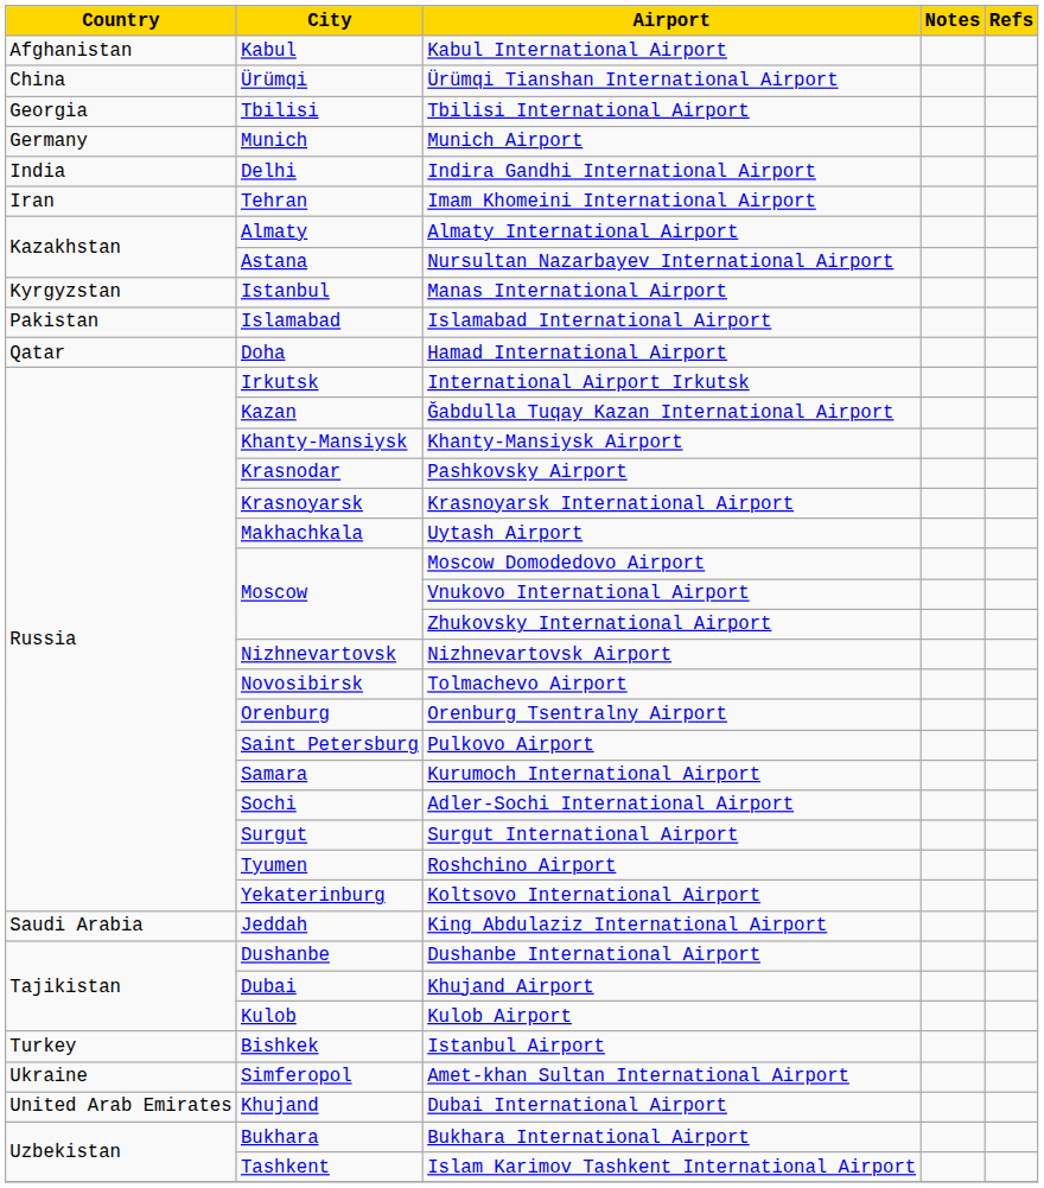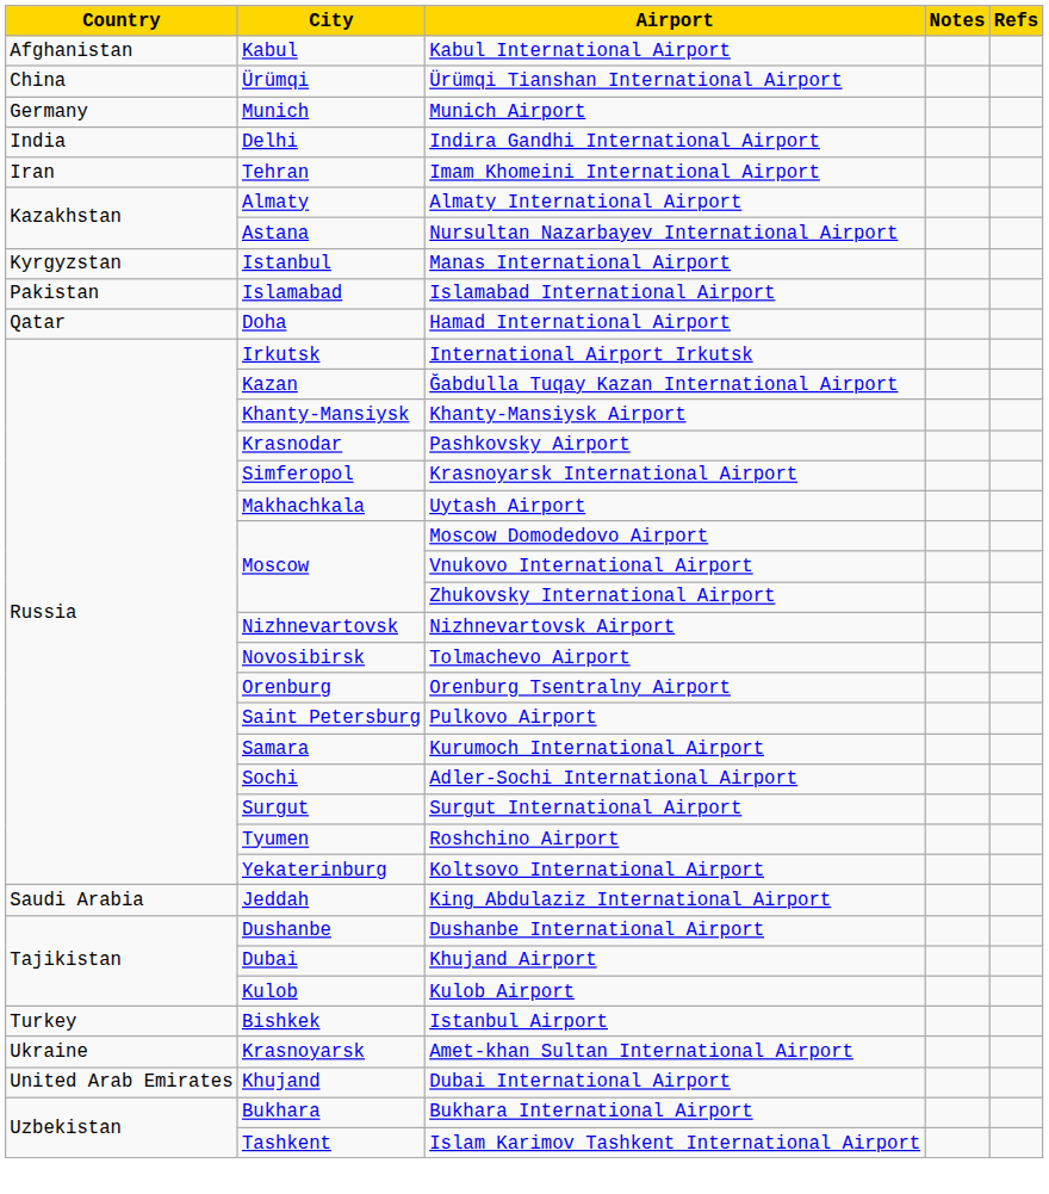- row: Georgia | Tbilisi | Tbilisi International Airport
Krasnoyarsk International Airport | City: Krasnoyarsk -> Simferopol
Amet-khan Sultan International Airport | City: Simferopol -> Krasnoyarsk
